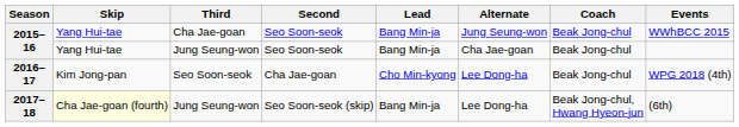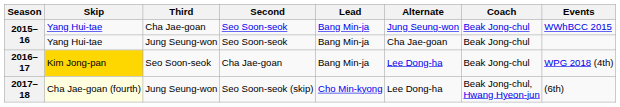2016–17 | Skip: no background -> gold background
2016–17 | Lead: Cho Min-kyong -> Bang Min-ja
2017–18 | Lead: Bang Min-ja -> Cho Min-kyong
